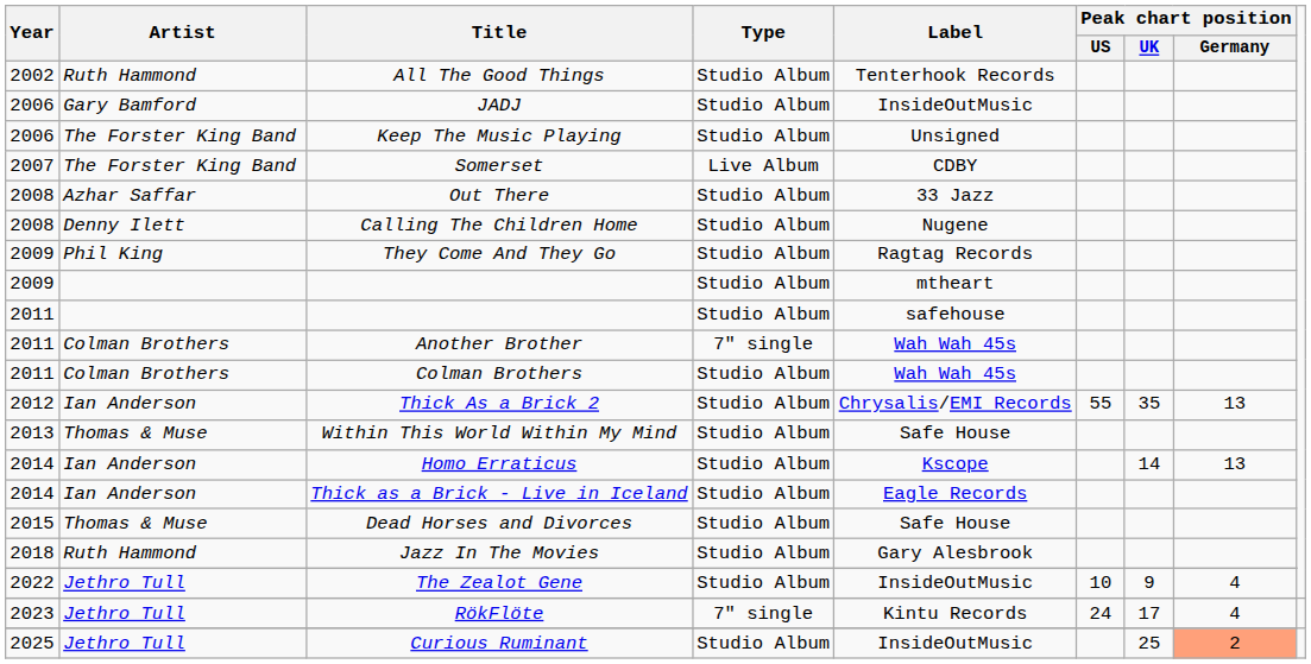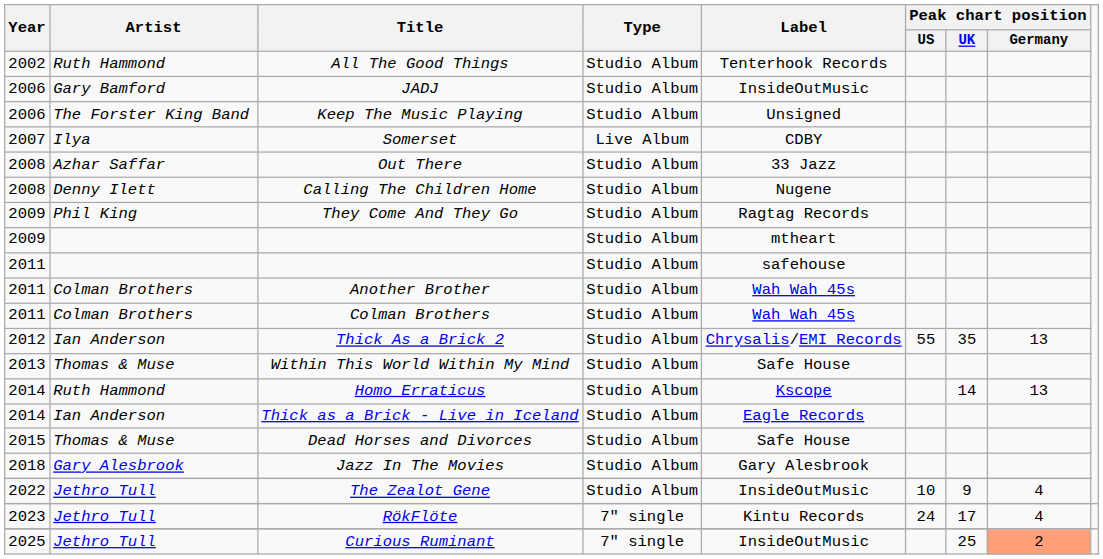Somerset | Artist: The Forster King Band -> Ilya
Another Brother | Type: 7" single -> Studio Album
Homo Erraticus | Artist: Ian Anderson -> Ruth Hammond
Jazz In The Movies | Artist: Ruth Hammond -> Gary Alesbrook
Curious Ruminant | Type: Studio Album -> 7" single
